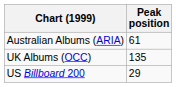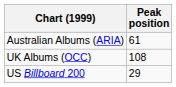UK Albums (OCC) | Peak position: 135 -> 108
